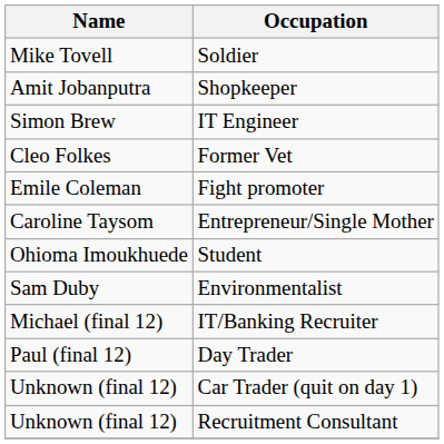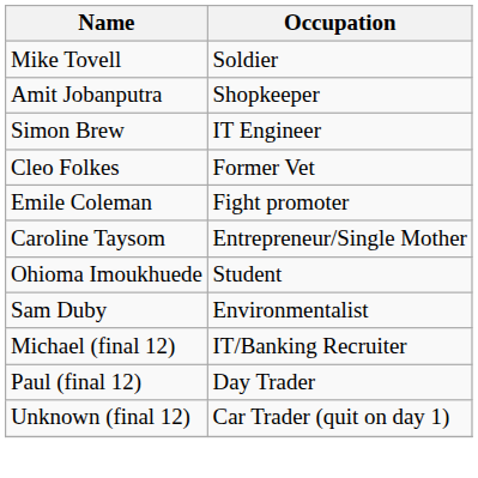- row: Unknown (final 12) | Recruitment Consultant
